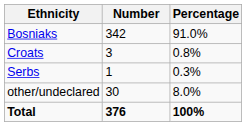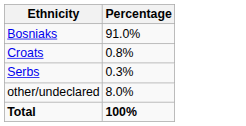- column: Number | 342 | 3 | 1 | 30 | 376
